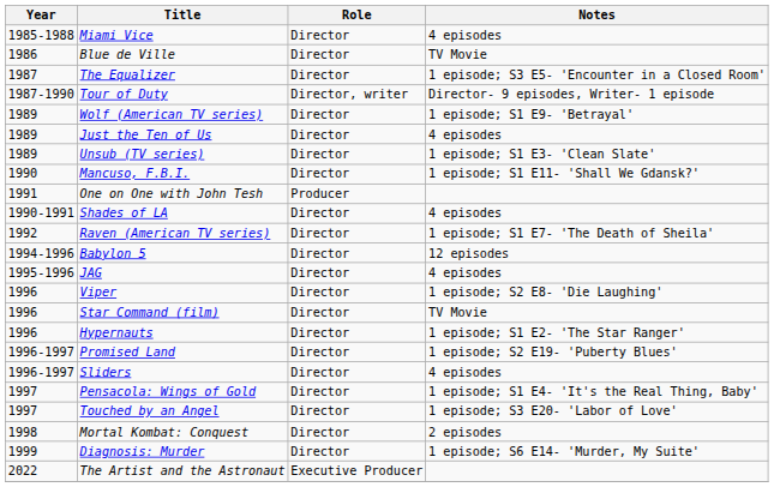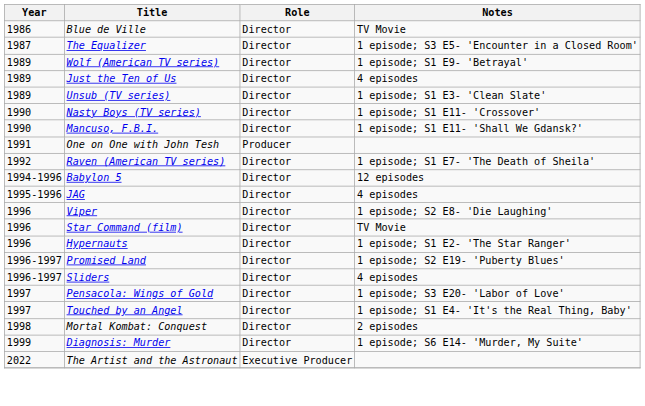- row: 1985-1988 | Miami Vice | Director | 4 episodes
- row: 1987-1990 | Tour of Duty | Director, writer | Director- 9 episodes, Writer- 1 episode
+ row: 1990 | Nasty Boys (TV series) | Director | 1 episode; S1 E11- 'Crossover'
- row: 1990-1991 | Shades of LA | Director | 4 episodes
Pensacola: Wings of Gold | Notes: 1 episode; S1 E4- 'It's the Real Thing, Baby' -> 1 episode; S3 E20- 'Labor of Love'
Touched by an Angel | Notes: 1 episode; S3 E20- 'Labor of Love' -> 1 episode; S1 E4- 'It's the Real Thing, Baby'
